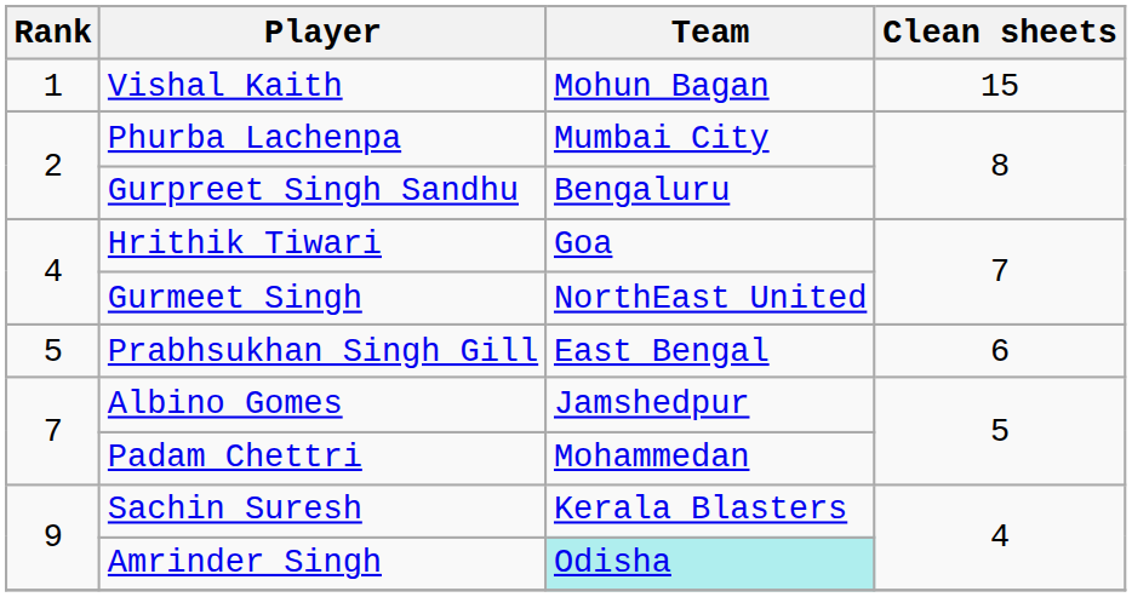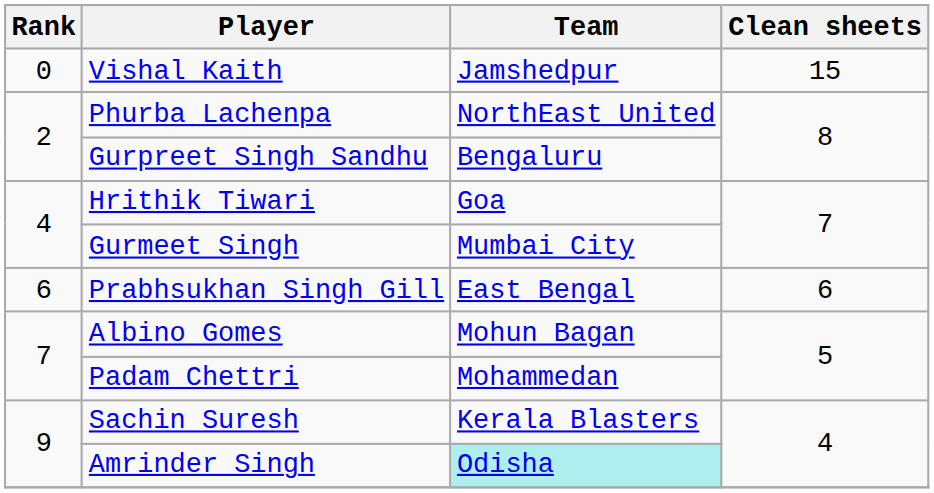Vishal Kaith | Rank: 1 -> 0
Vishal Kaith | Team: Mohun Bagan -> Jamshedpur
Phurba Lachenpa | Team: Mumbai City -> NorthEast United
Gurmeet Singh | Team: NorthEast United -> Mumbai City
Prabhsukhan Singh Gill | Rank: 5 -> 6
Albino Gomes | Team: Jamshedpur -> Mohun Bagan
